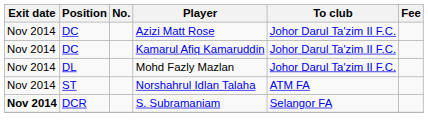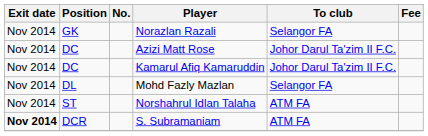+ row: Nov 2014 | GK | Norazlan Razali | Selangor FA
Mohd Fazly Mazlan | To club: Johor Darul Ta'zim II F.C. -> Selangor FA
S. Subramaniam | To club: Selangor FA -> ATM FA
